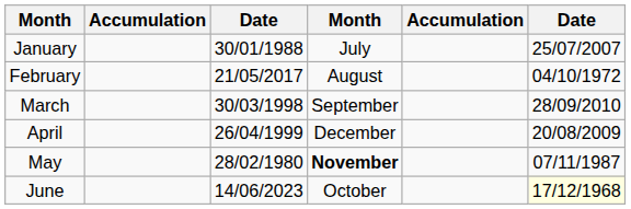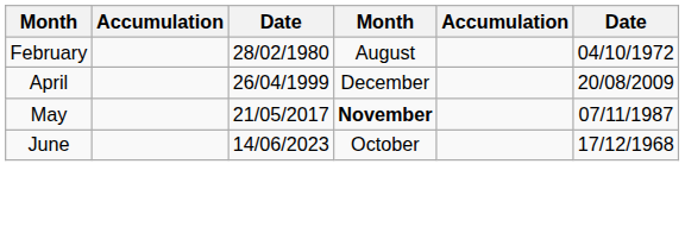- row: January | 30/01/1988 | July | 25/07/2007
February | column 3: 21/05/2017 -> 28/02/1980
- row: March | 30/03/1998 | September | 28/09/2010
May | column 3: 28/02/1980 -> 21/05/2017
June | column 6: lightyellow background -> no background
